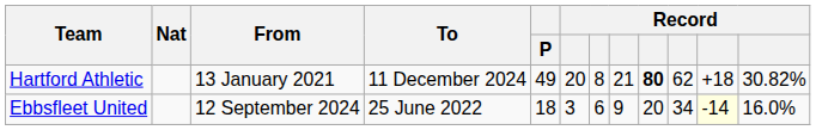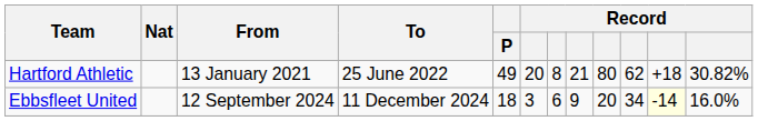Hartford Athletic | To: 11 December 2024 -> 25 June 2022
Hartford Athletic | column 9: bold -> normal
Ebbsfleet United | To: 25 June 2022 -> 11 December 2024
